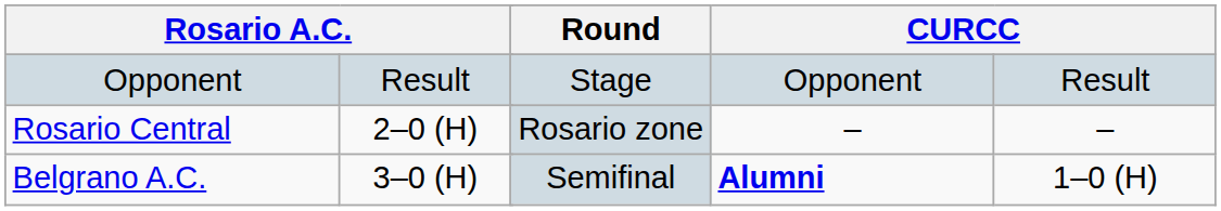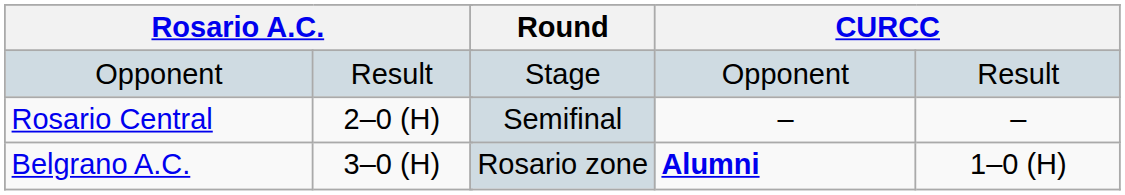Rosario Central | Round: Rosario zone -> Semifinal
Belgrano A.C. | Round: Semifinal -> Rosario zone
